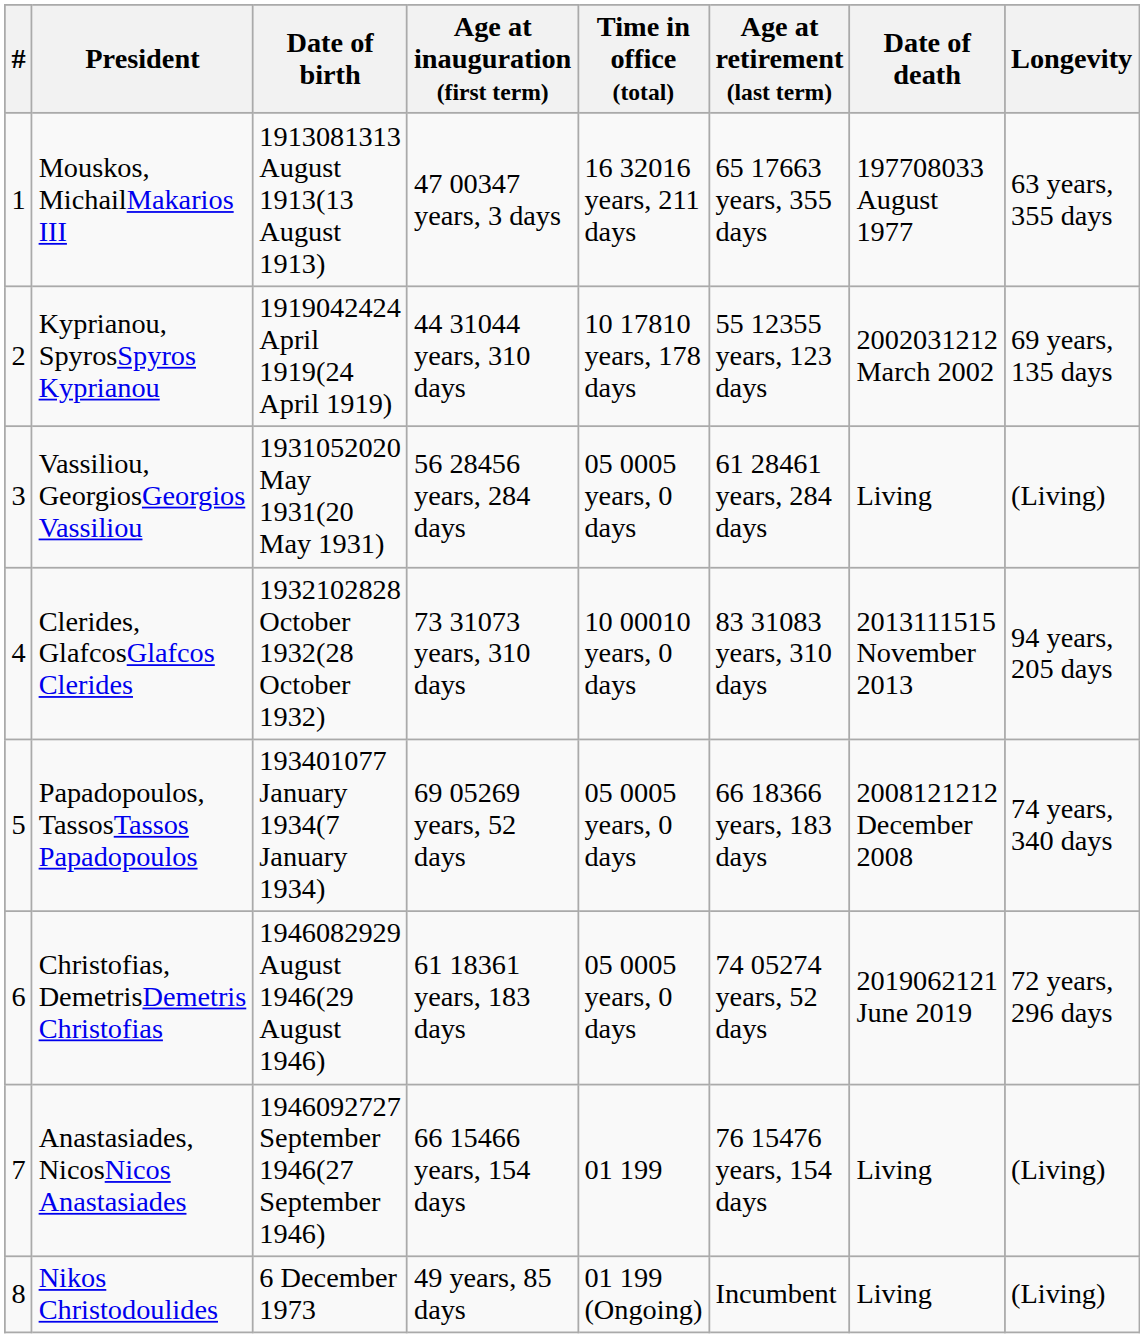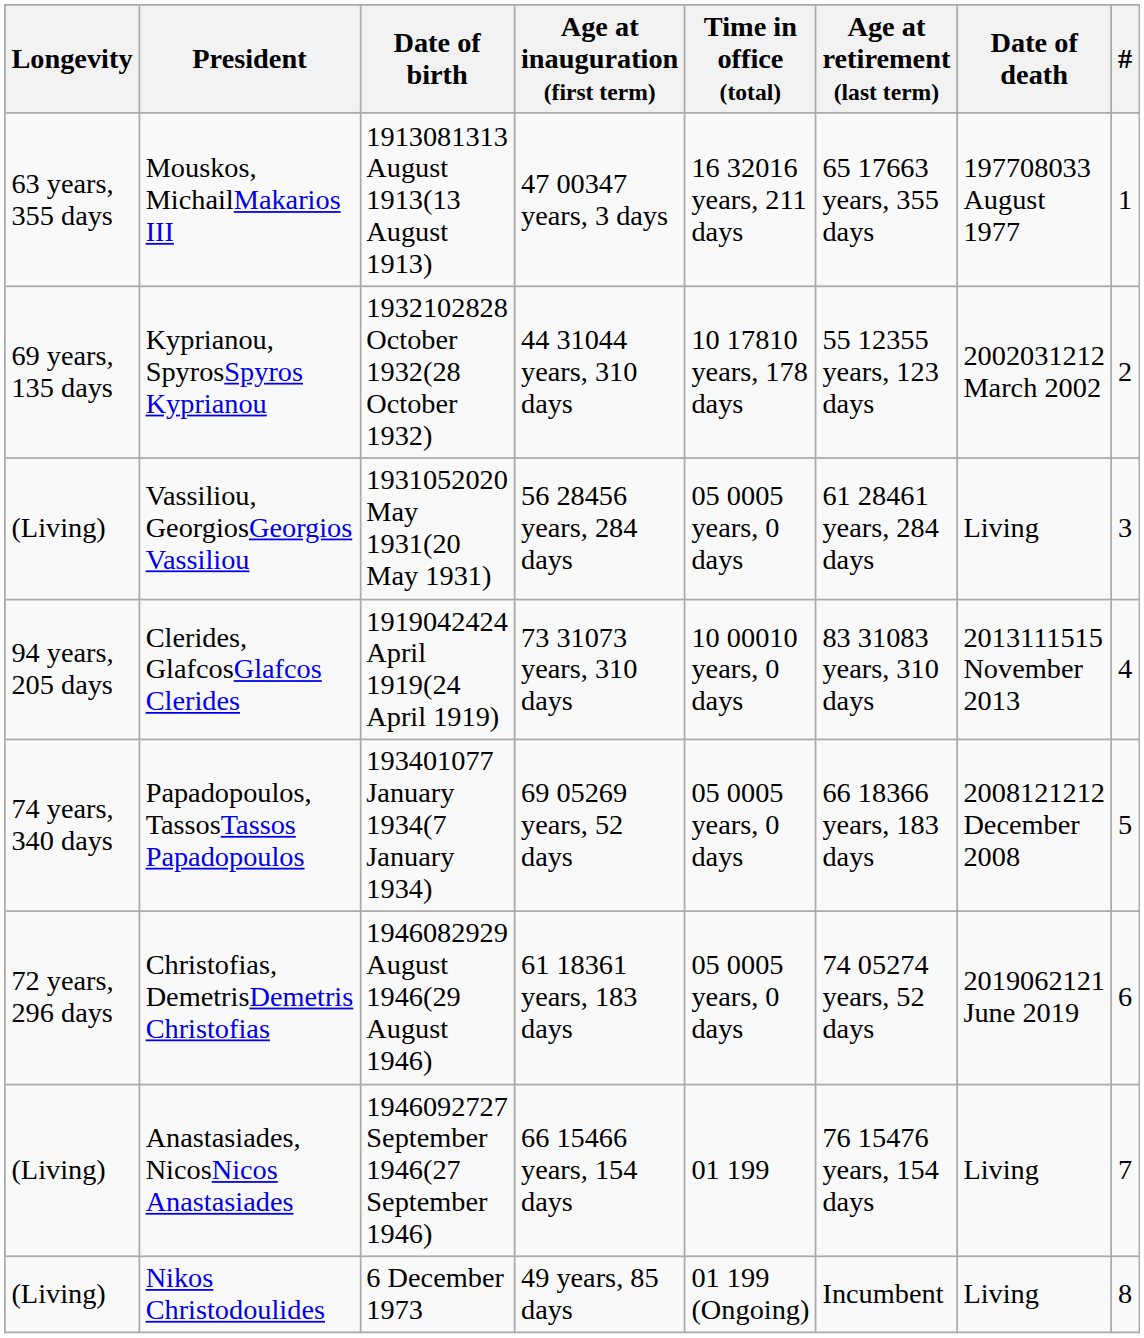columns swapped: # <-> Longevity
Kyprianou, SpyrosSpyros Kyprianou | Date of birth: 1919042424 April 1919(24 April 1919) -> 1932102828 October 1932(28 October 1932)
Clerides, GlafcosGlafcos Clerides | Date of birth: 1932102828 October 1932(28 October 1932) -> 1919042424 April 1919(24 April 1919)
